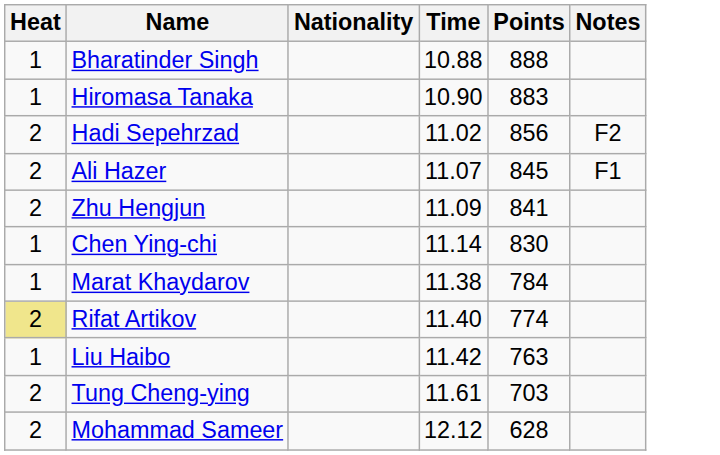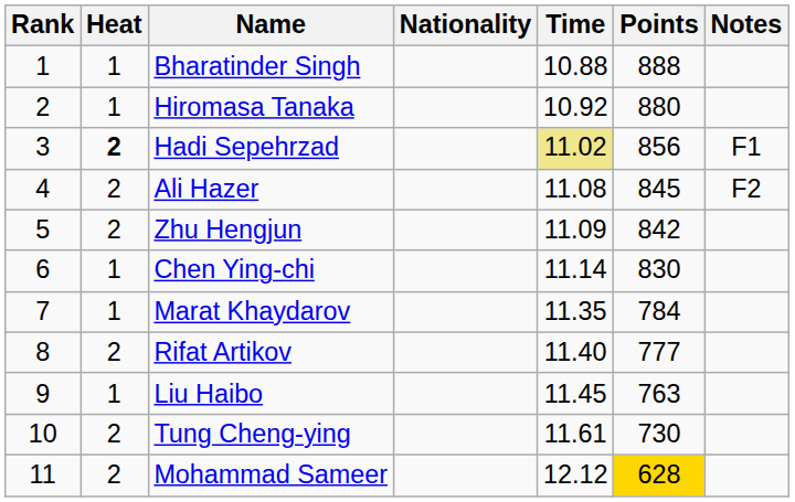+ column: Rank | 1 | 2 | 3 | 4 | 5 | 6 | 7 | 8 | 9 | 10 | 11
Hiromasa Tanaka | Time: 10.90 -> 10.92
Hiromasa Tanaka | Points: 883 -> 880
Hadi Sepehrzad | Heat: normal -> bold
Hadi Sepehrzad | Time: no background -> khaki background
Hadi Sepehrzad | Notes: F2 -> F1
Ali Hazer | Time: 11.07 -> 11.08
Ali Hazer | Notes: F1 -> F2
Zhu Hengjun | Points: 841 -> 842
Marat Khaydarov | Time: 11.38 -> 11.35
Rifat Artikov | Heat: khaki background -> no background
Rifat Artikov | Points: 774 -> 777
Liu Haibo | Time: 11.42 -> 11.45
Tung Cheng-ying | Points: 703 -> 730
Mohammad Sameer | Points: no background -> gold background
